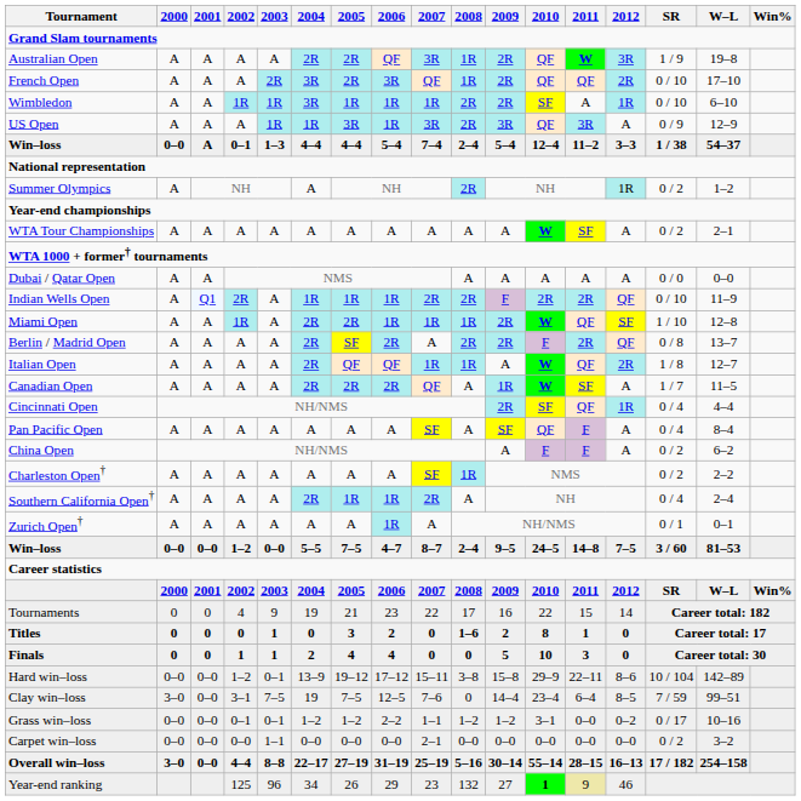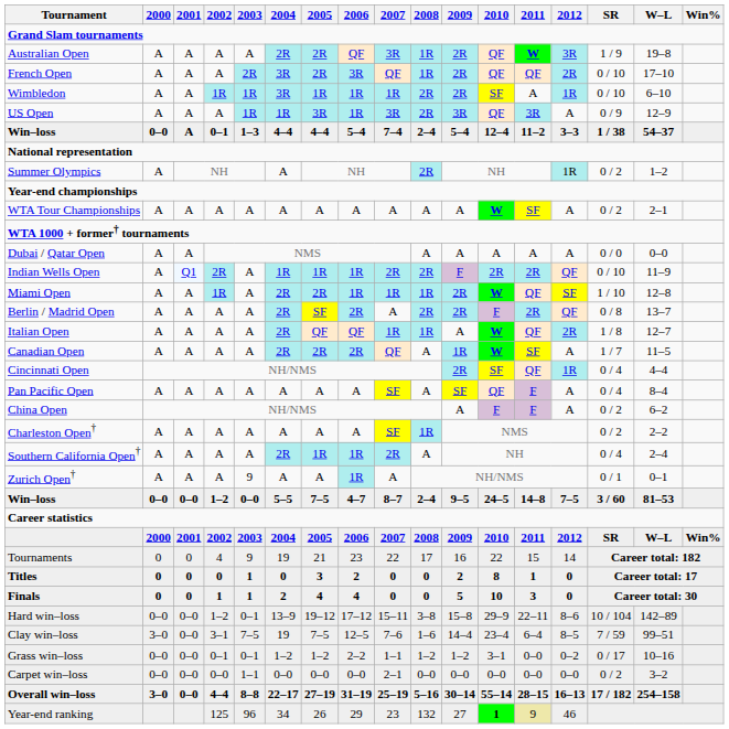Zurich Open† | 2003: A -> 9
Titles | 2008: 1–6 -> 0
Clay win–loss | 2008: 0 -> 1–6
